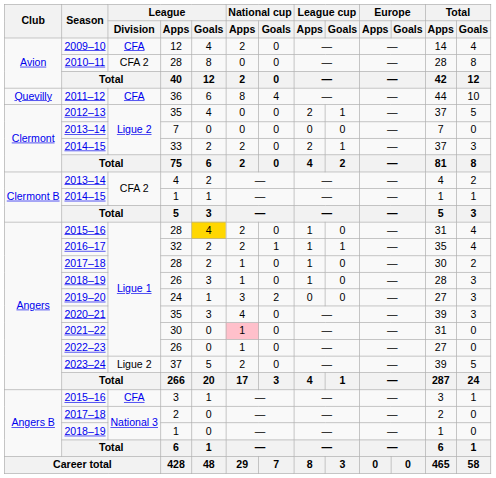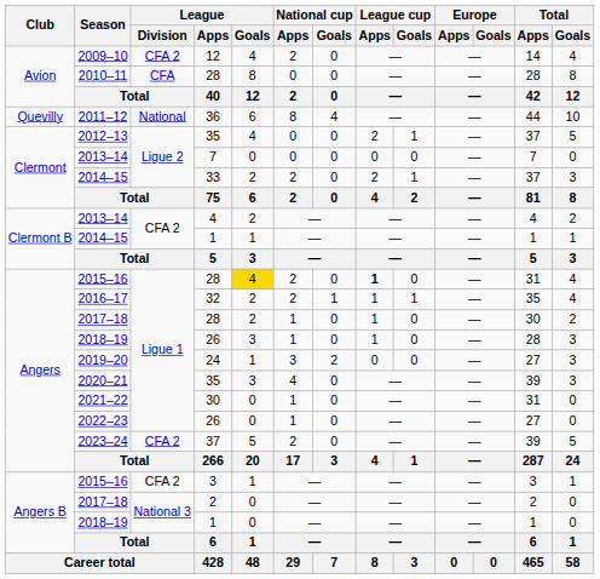2009–10 | League / Division: CFA -> CFA 2
2010–11 | League / Division: CFA 2 -> CFA
2011–12 | League / Division: CFA -> National
2015–16 / 28 | League cup / Apps: normal -> bold
2021–22 | National cup / Apps: pink background -> no background
2023–24 | League / Division: Ligue 2 -> CFA 2
2015–16 / 3 | League / Division: CFA -> CFA 2
